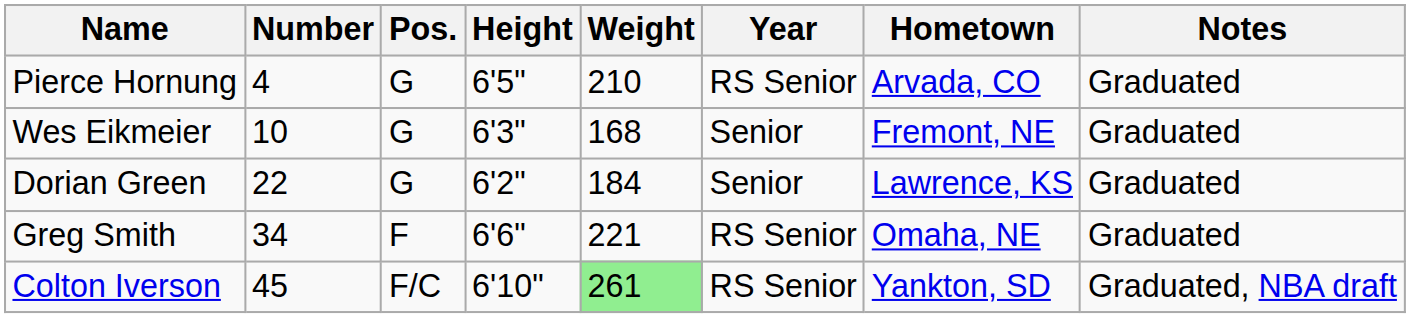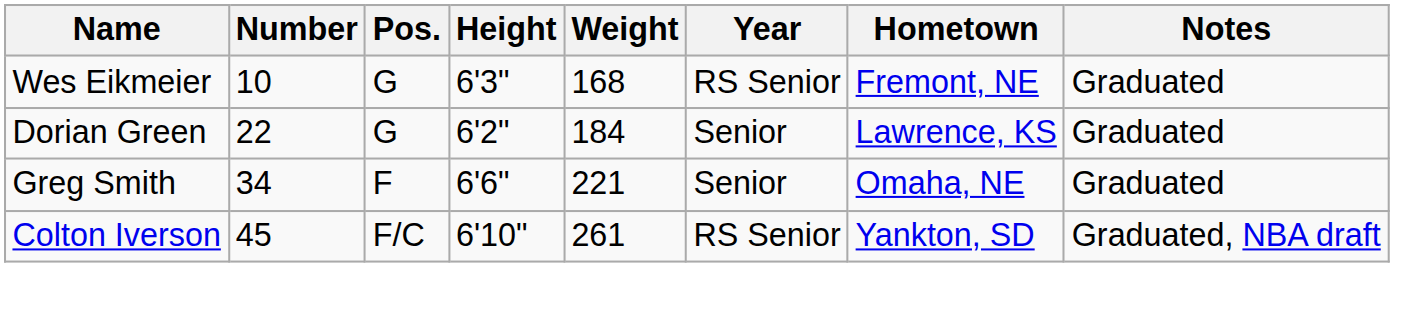- row: Pierce Hornung | 4 | G | 6'5" | 210 | RS Senior | Arvada, CO | Graduated
Wes Eikmeier | Year: Senior -> RS Senior
Greg Smith | Year: RS Senior -> Senior
Colton Iverson | Weight: lightgreen background -> no background
